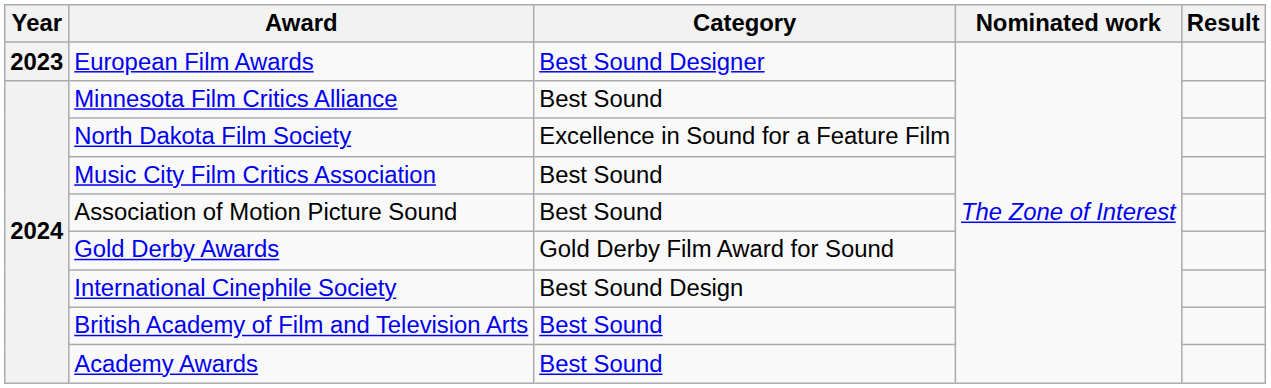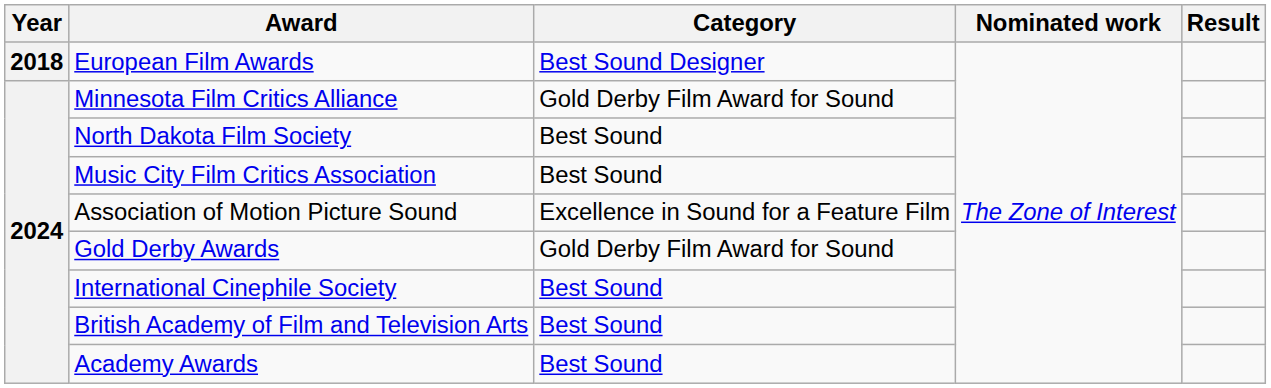European Film Awards | Year: 2023 -> 2018
Minnesota Film Critics Alliance | Category: Best Sound -> Gold Derby Film Award for Sound
North Dakota Film Society | Category: Excellence in Sound for a Feature Film -> Best Sound
Association of Motion Picture Sound | Category: Best Sound -> Excellence in Sound for a Feature Film
International Cinephile Society | Category: Best Sound Design -> Best Sound
